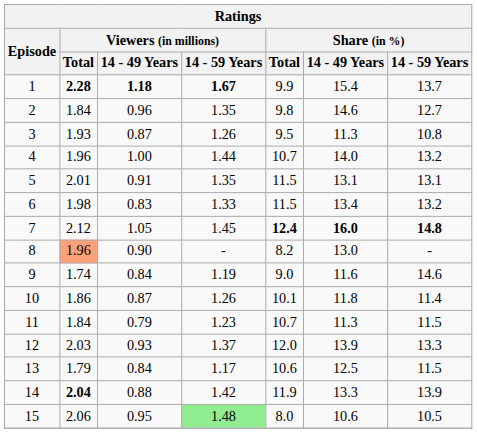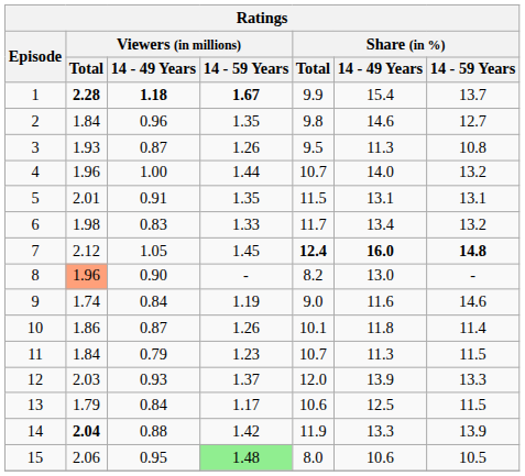6 | Share (in %) / Total: 11.5 -> 11.7
